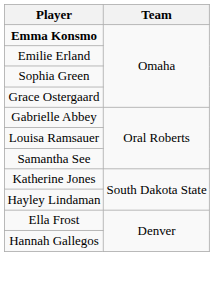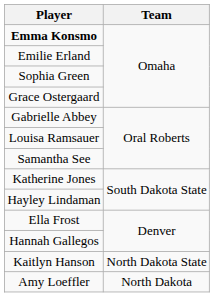+ row: Kaitlyn Hanson | North Dakota State
+ row: Amy Loeffler | North Dakota
